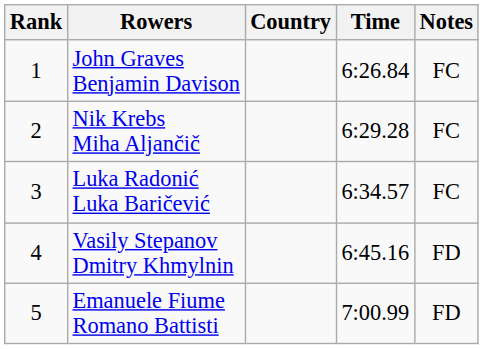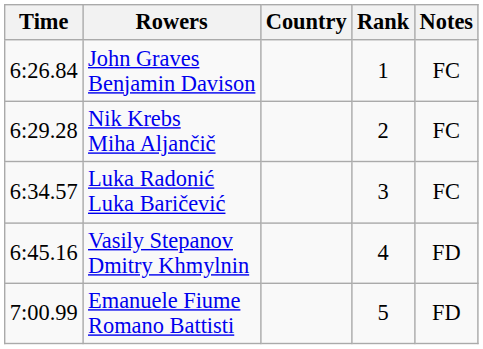columns swapped: Rank <-> Time
